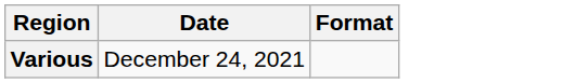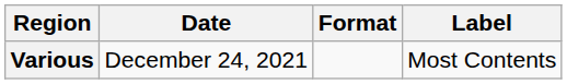+ column: Label | Most Contents
